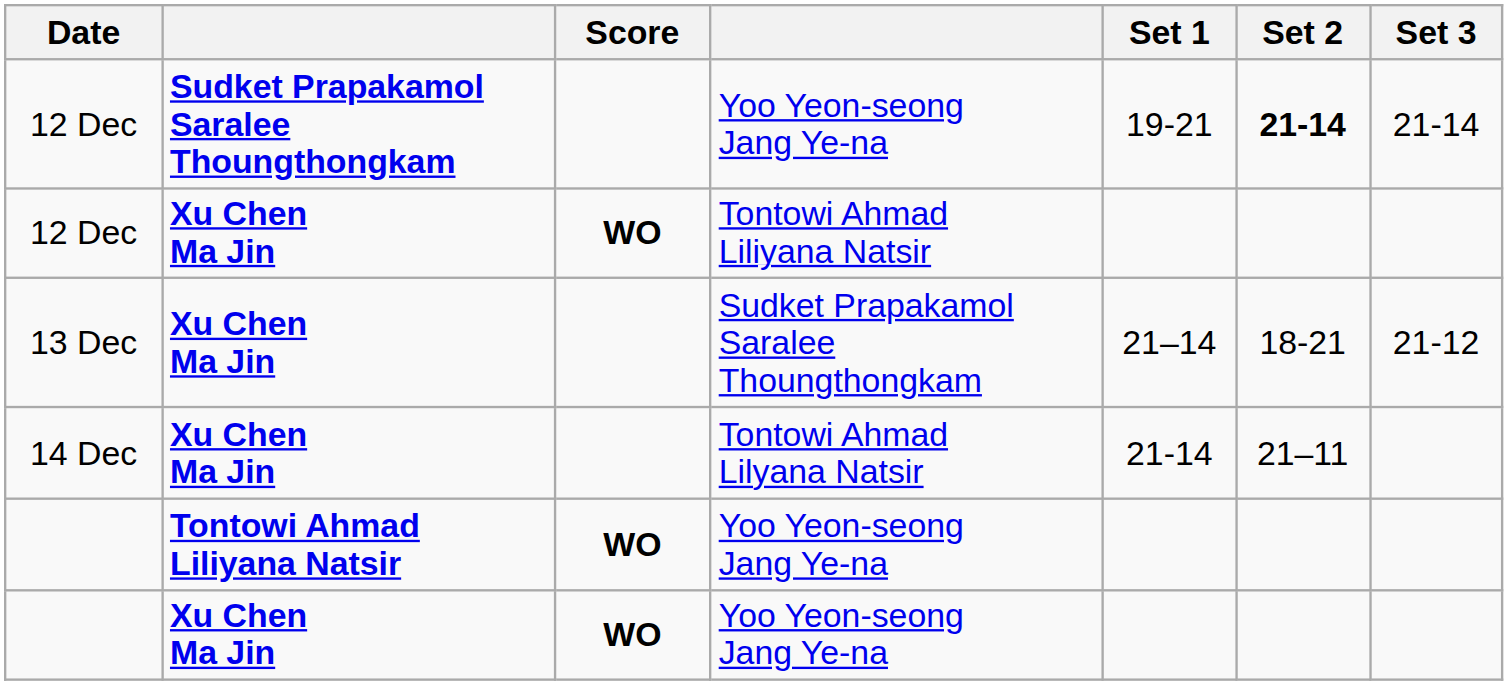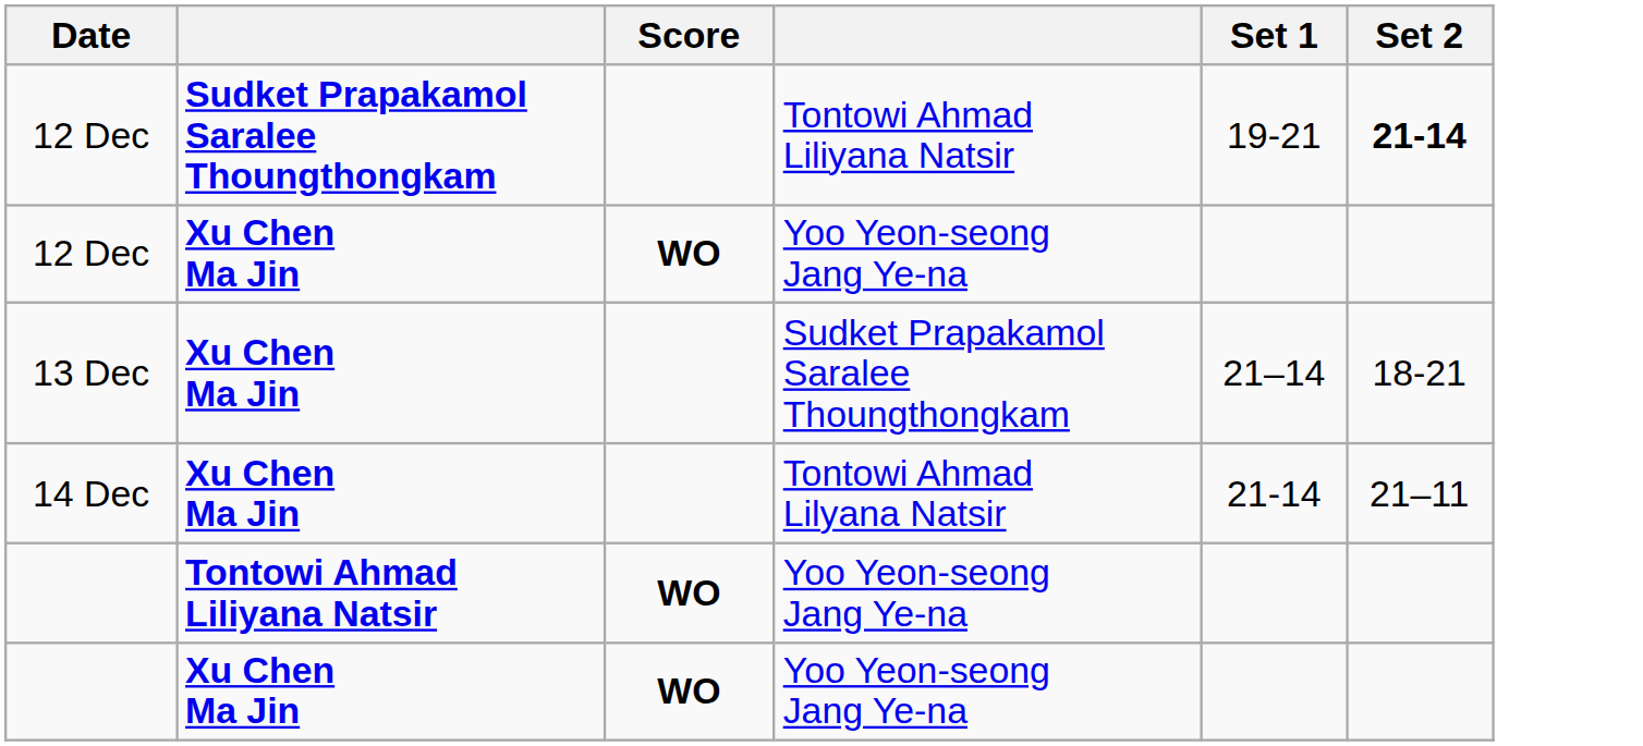- column: Set 3 | 21-14 | 21-12
12 Dec / Sudket Prapakamol Saralee Thoungthongkam | column 4: Yoo Yeon-seong Jang Ye-na -> Tontowi Ahmad Liliyana Natsir
12 Dec / Xu Chen Ma Jin | column 4: Tontowi Ahmad Liliyana Natsir -> Yoo Yeon-seong Jang Ye-na
